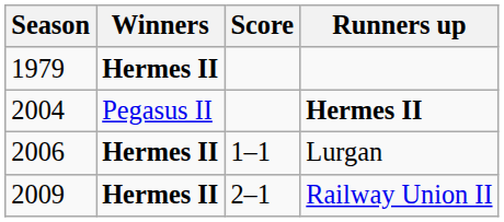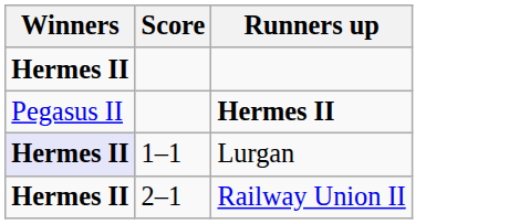- column: Season | 1979 | 2004 | 2006 | 2009
Lurgan | Winners: no background -> lavender background
